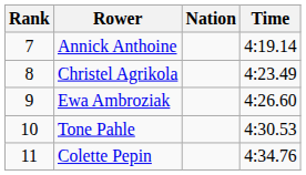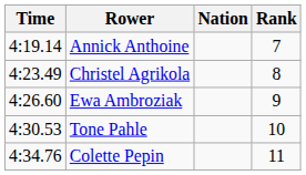columns swapped: Rank <-> Time
